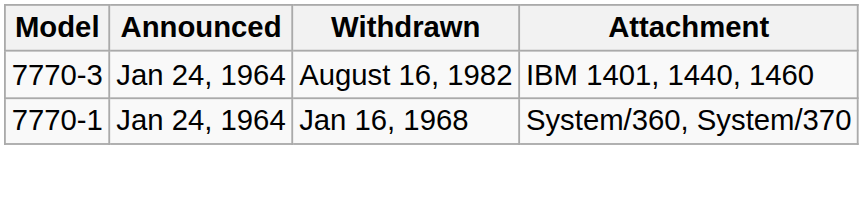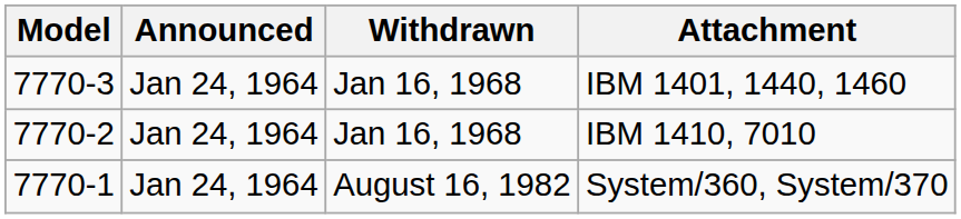IBM 1401, 1440, 1460 | Withdrawn: August 16, 1982 -> Jan 16, 1968
+ row: 7770-2 | Jan 24, 1964 | Jan 16, 1968 | IBM 1410, 7010
System/360, System/370 | Withdrawn: Jan 16, 1968 -> August 16, 1982
